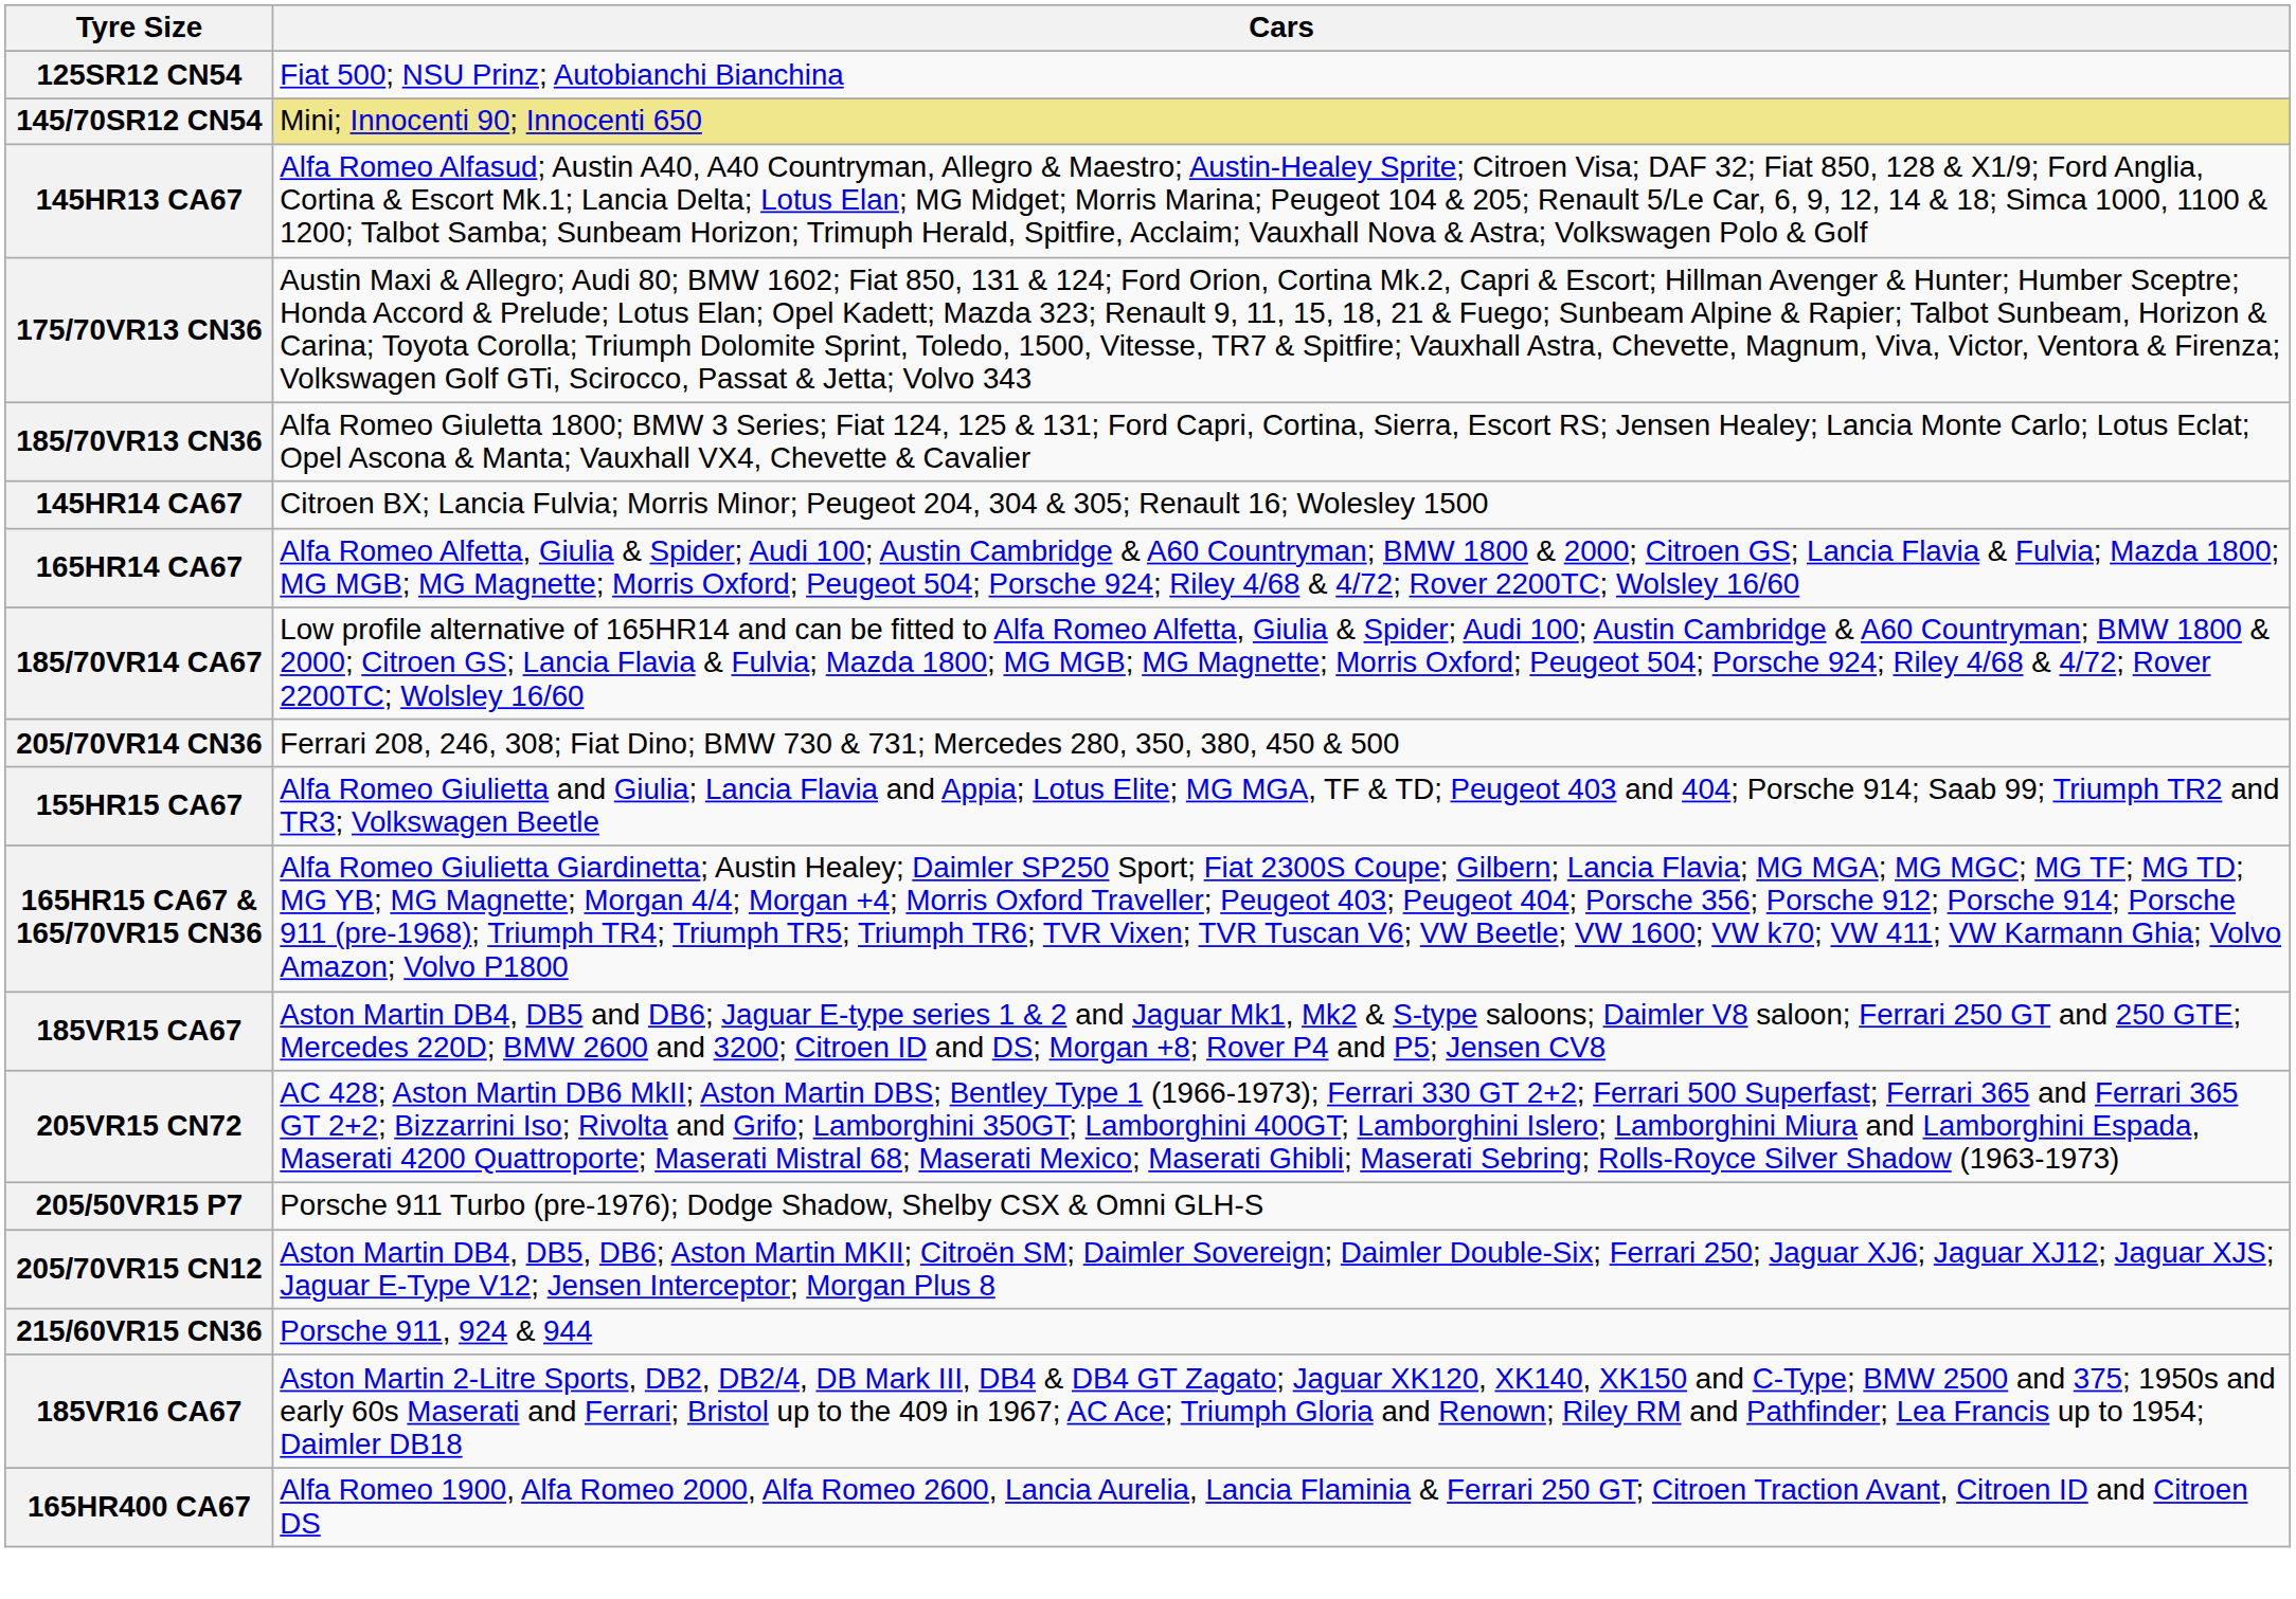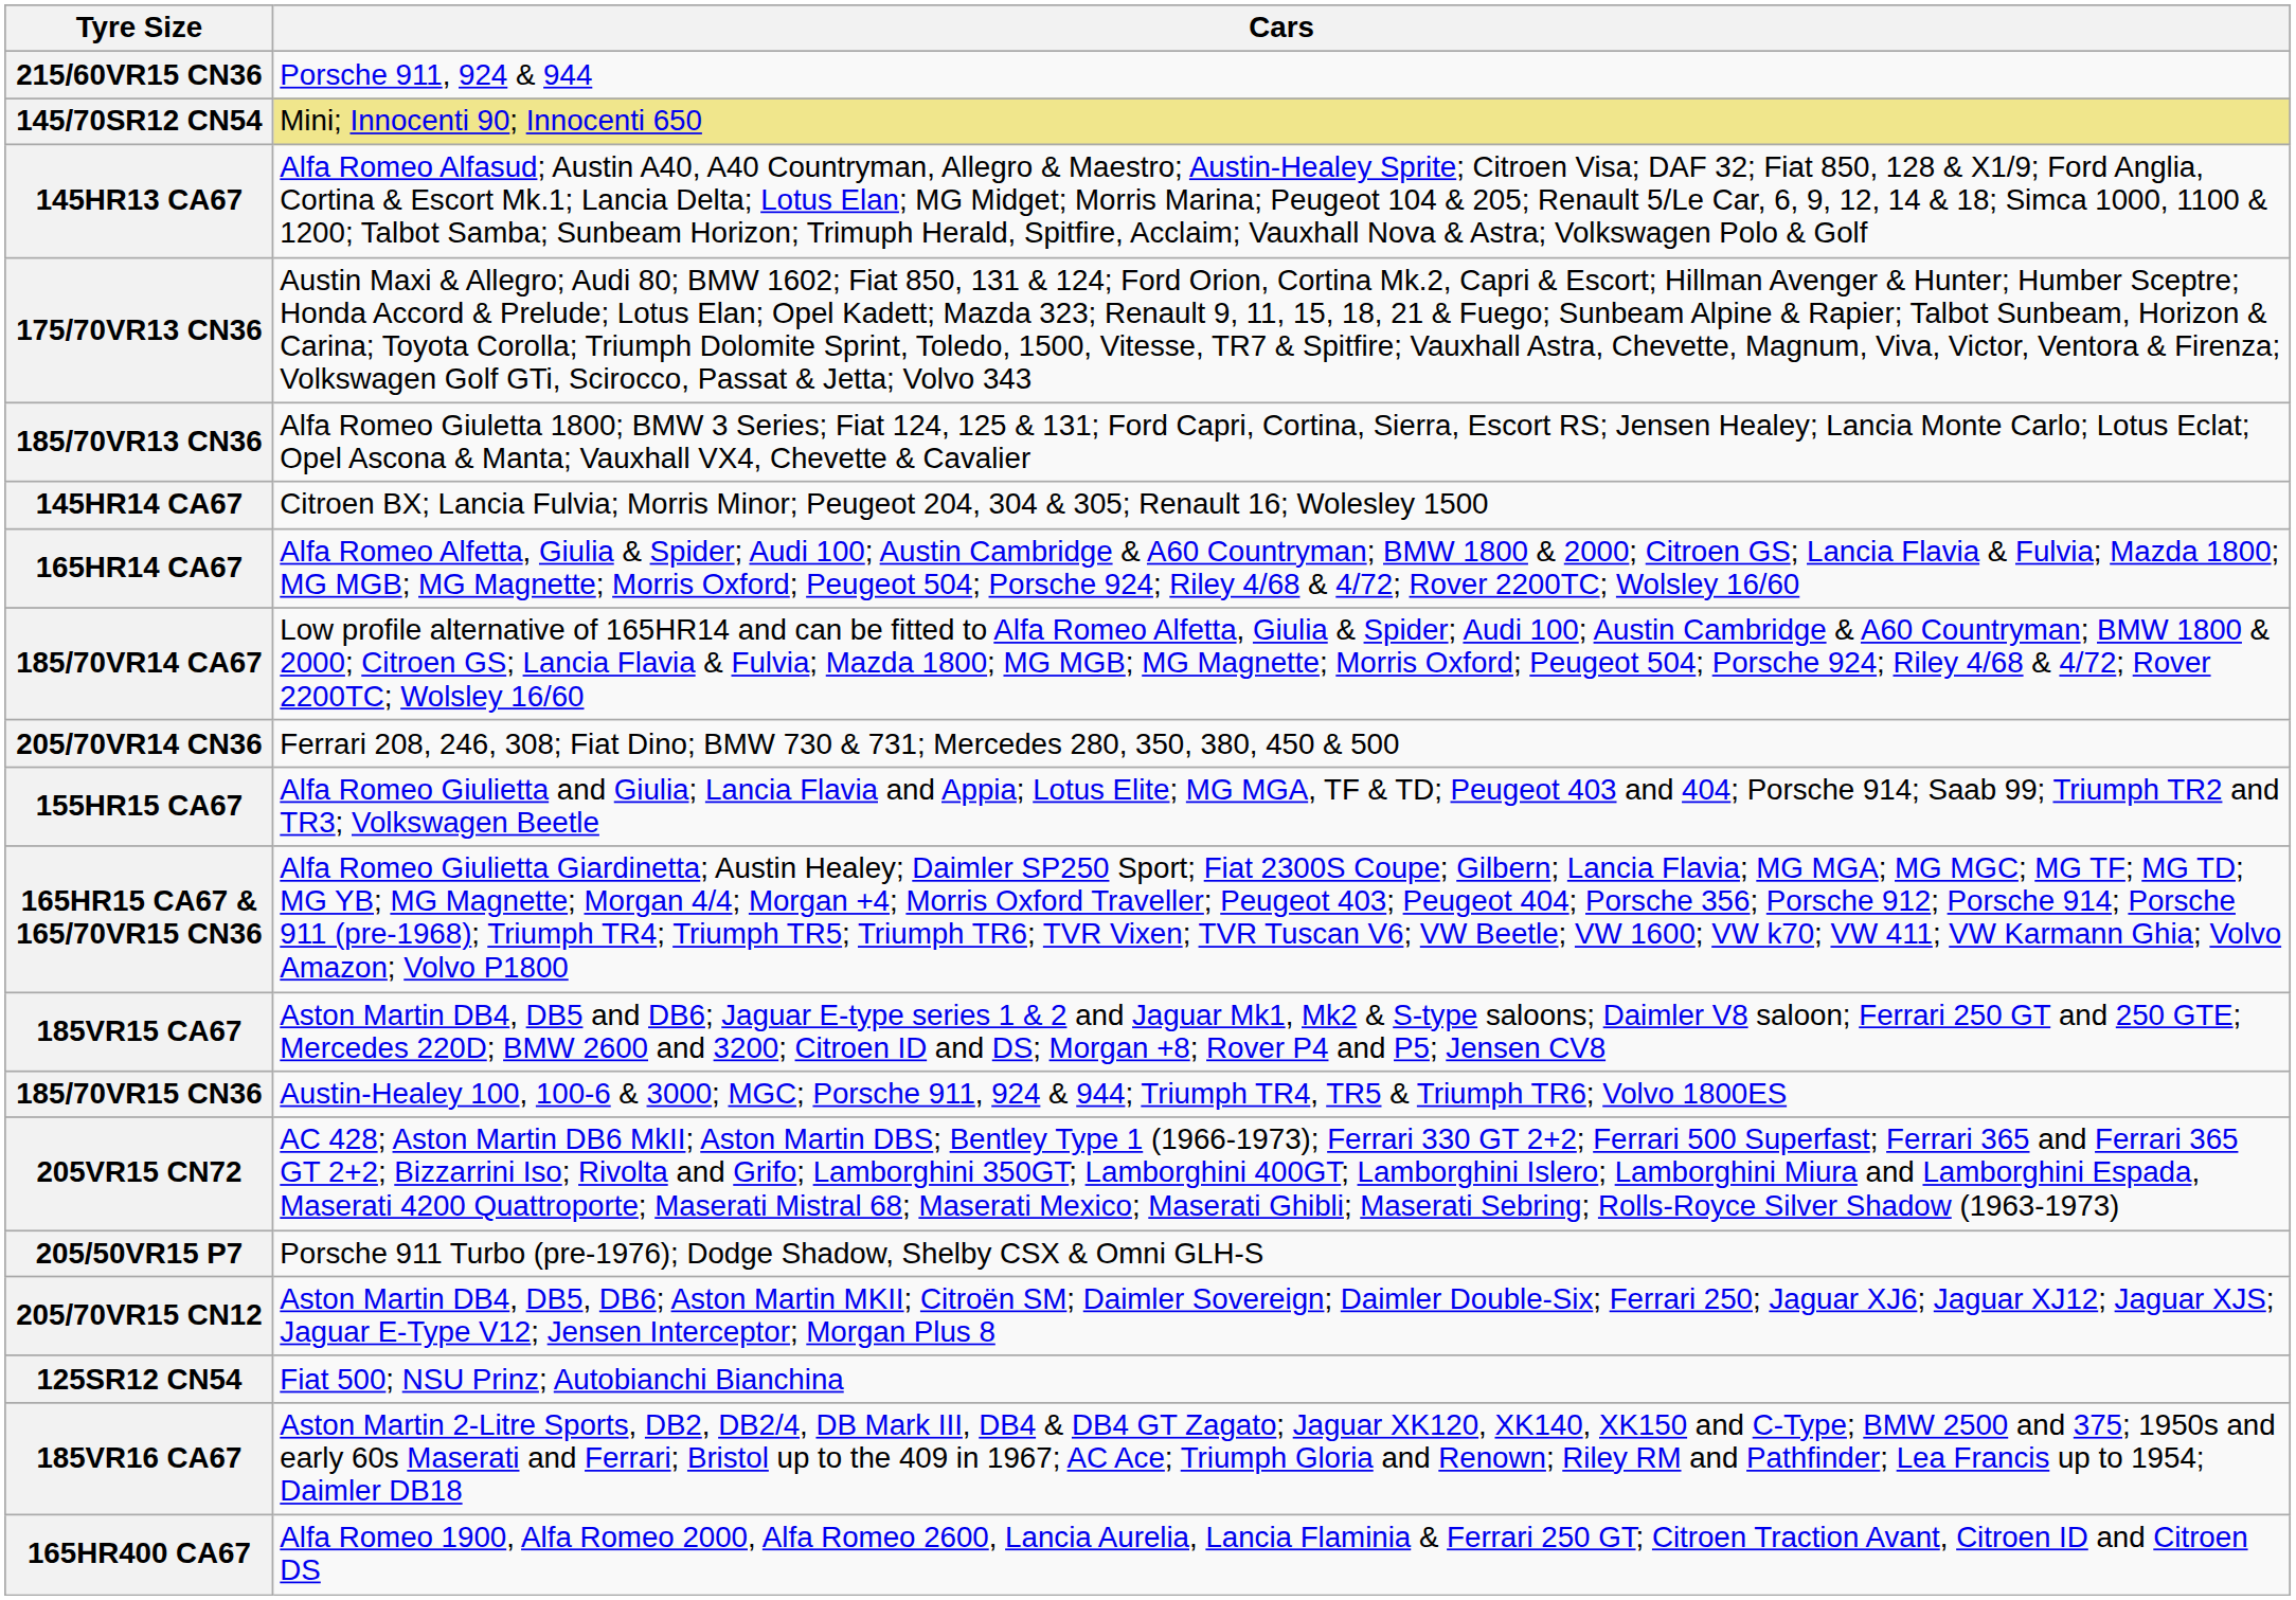rows swapped: 125SR12 CN54 <-> 215/60VR15 CN36
+ row: 185/70VR15 CN36 | Austin-Healey 100, 100-6 & 3000; MGC; Porsche 911, 924 & 944; Triumph TR4, TR5 & Triumph TR6; Volvo 1800ES
